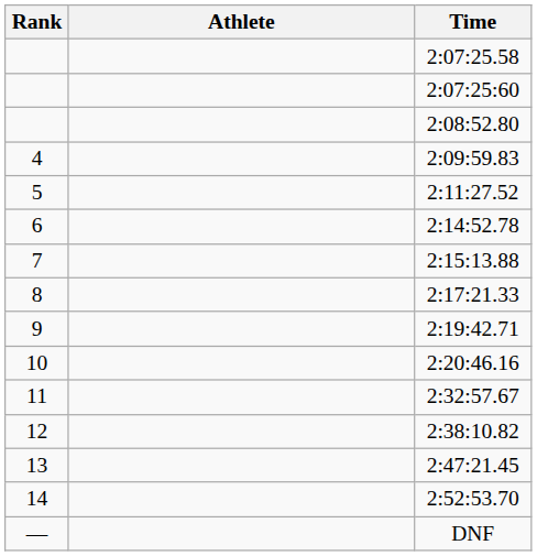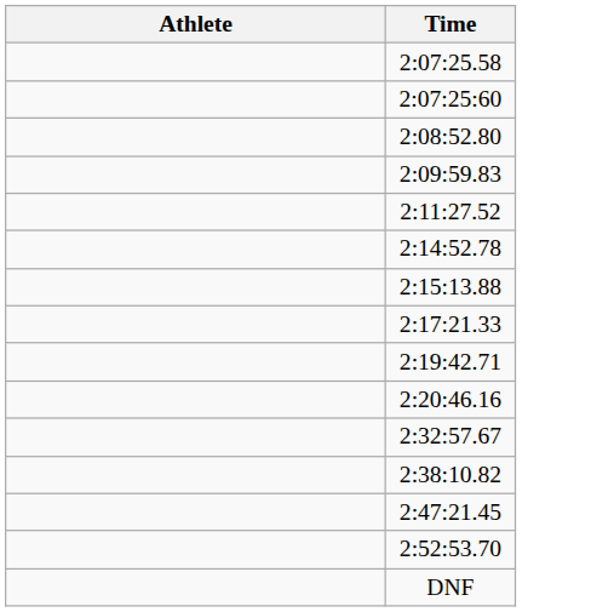- column: Rank | 4 | 5 | 6 | 7 | 8 | 9 | 10 | 11 | 12 | 13 | 14 | —
